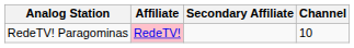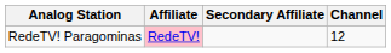RedeTV! Paragominas | Channel: 10 -> 12
